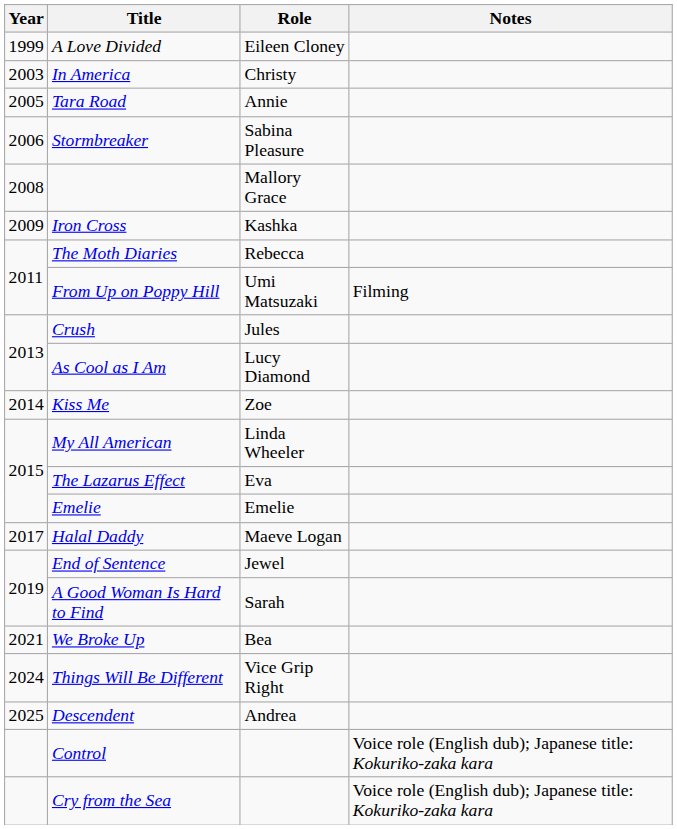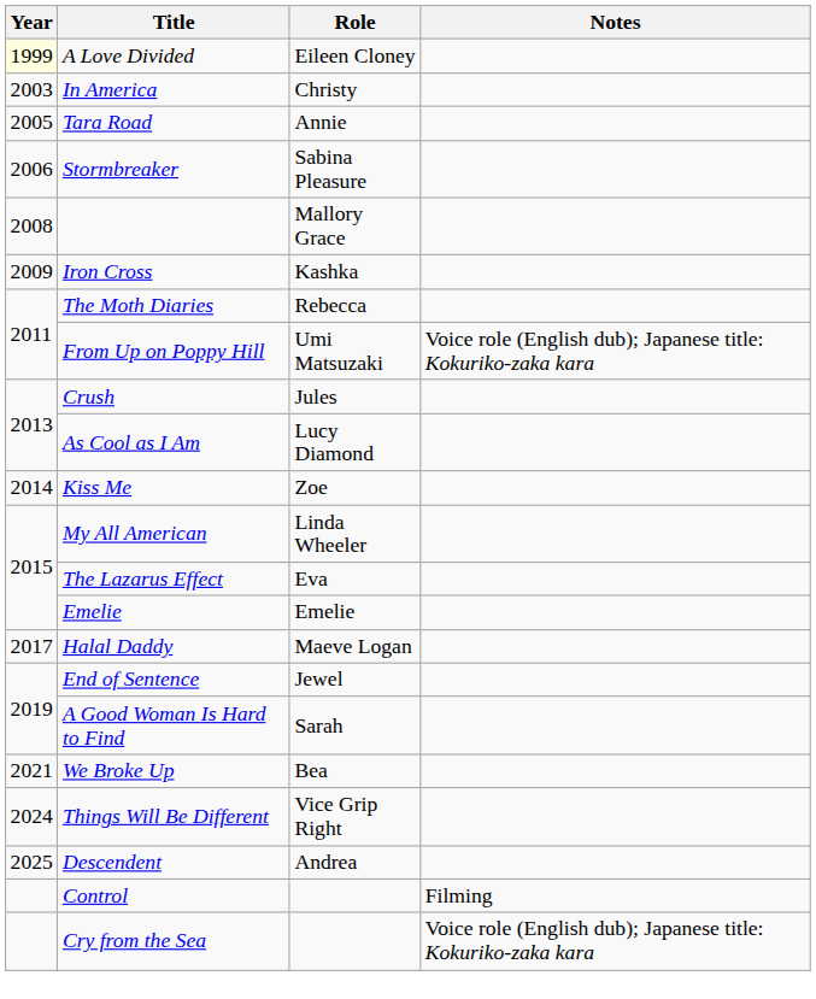A Love Divided | Year: no background -> lightyellow background
From Up on Poppy Hill | Notes: Filming -> Voice role (English dub); Japanese title: Kokuriko-zaka kara
Control | Notes: Voice role (English dub); Japanese title: Kokuriko-zaka kara -> Filming
